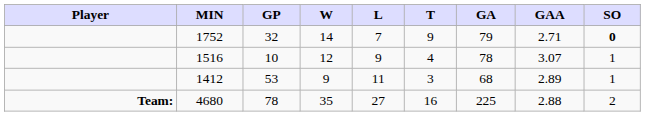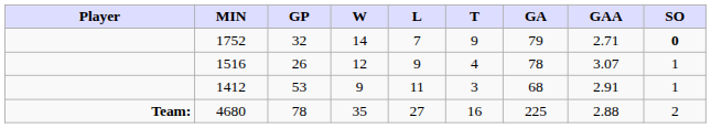1516 | GP: 10 -> 26
1412 | GAA: 2.89 -> 2.91
